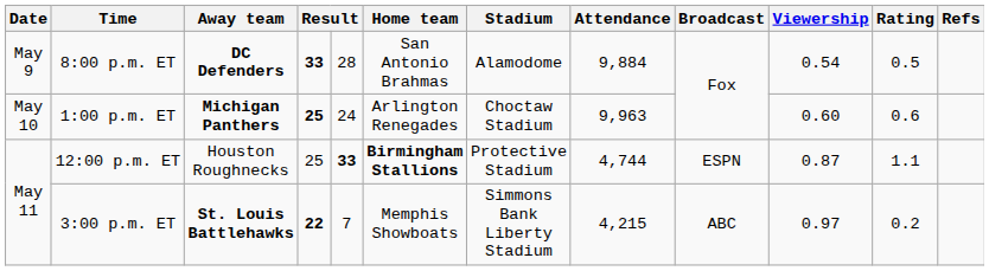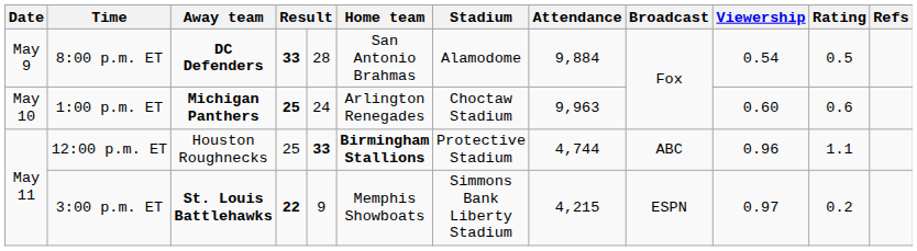12:00 p.m. ET | Broadcast: ESPN -> ABC
12:00 p.m. ET | Viewership: 0.87 -> 0.96
3:00 p.m. ET | column 5: 7 -> 9
3:00 p.m. ET | Broadcast: ABC -> ESPN
